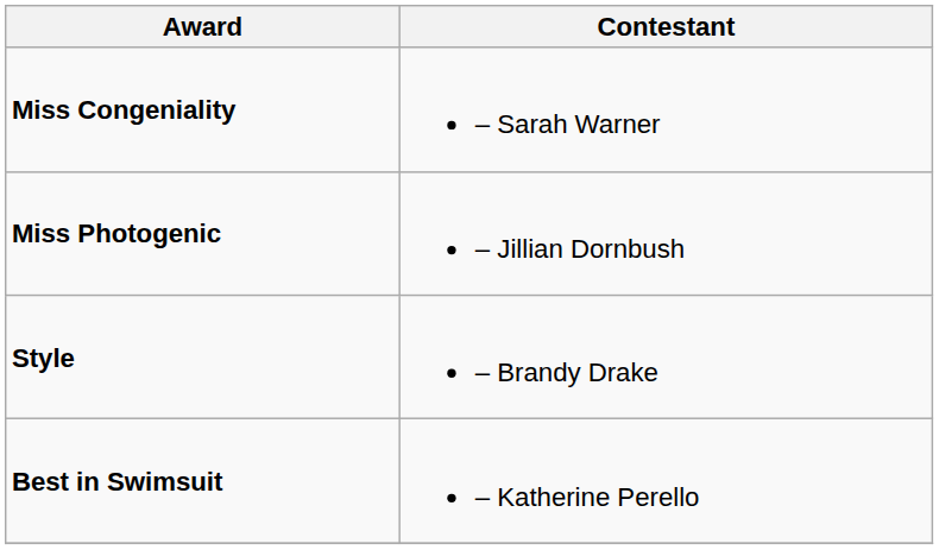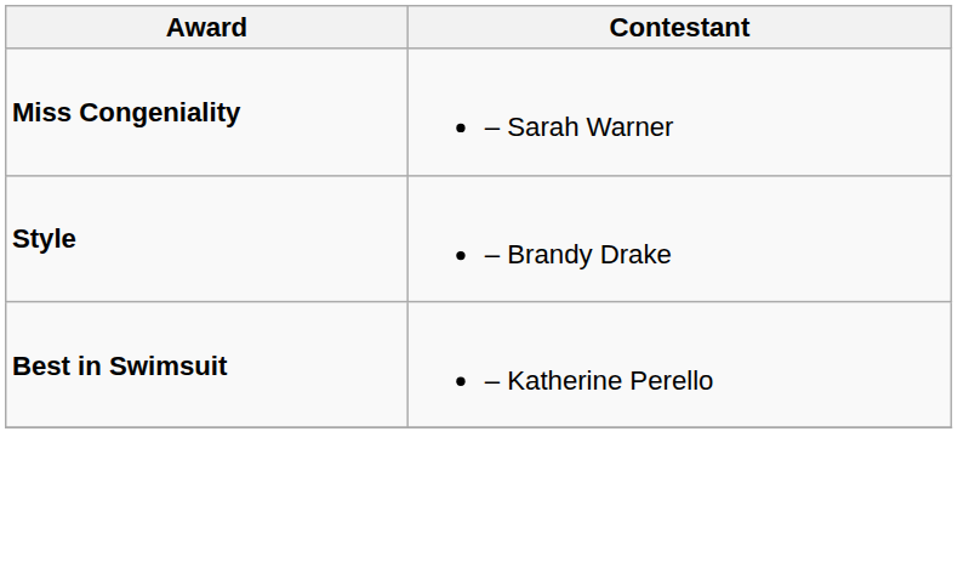- row: Miss Photogenic | – Jillian Dornbush
